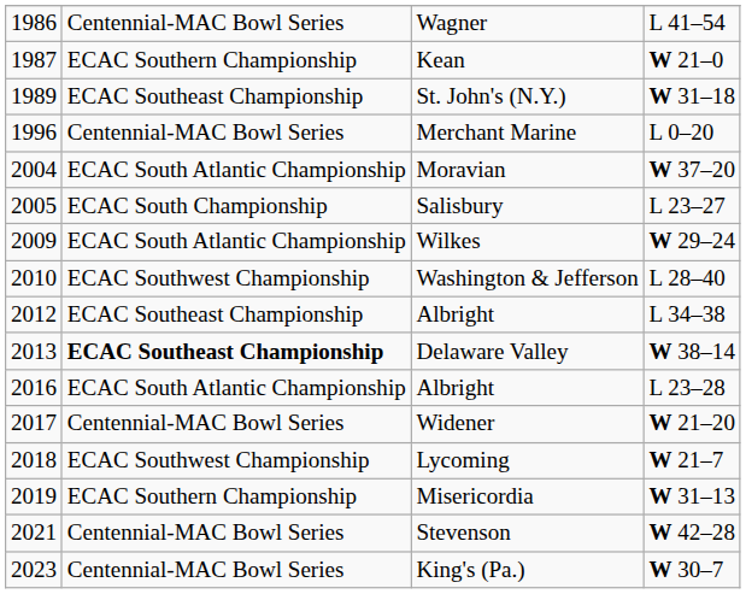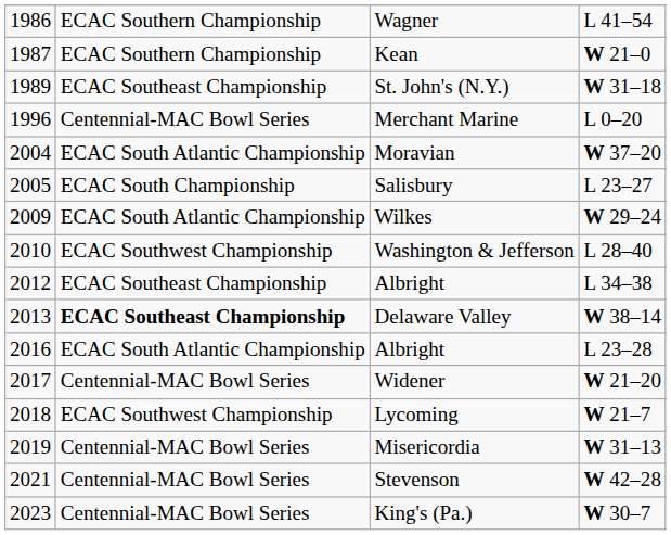Wagner | column 2: Centennial-MAC Bowl Series -> ECAC Southern Championship
Misericordia | column 2: ECAC Southern Championship -> Centennial-MAC Bowl Series
